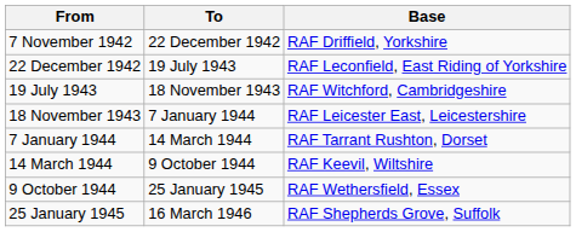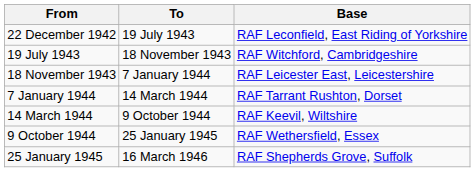- row: 7 November 1942 | 22 December 1942 | RAF Driffield, Yorkshire
